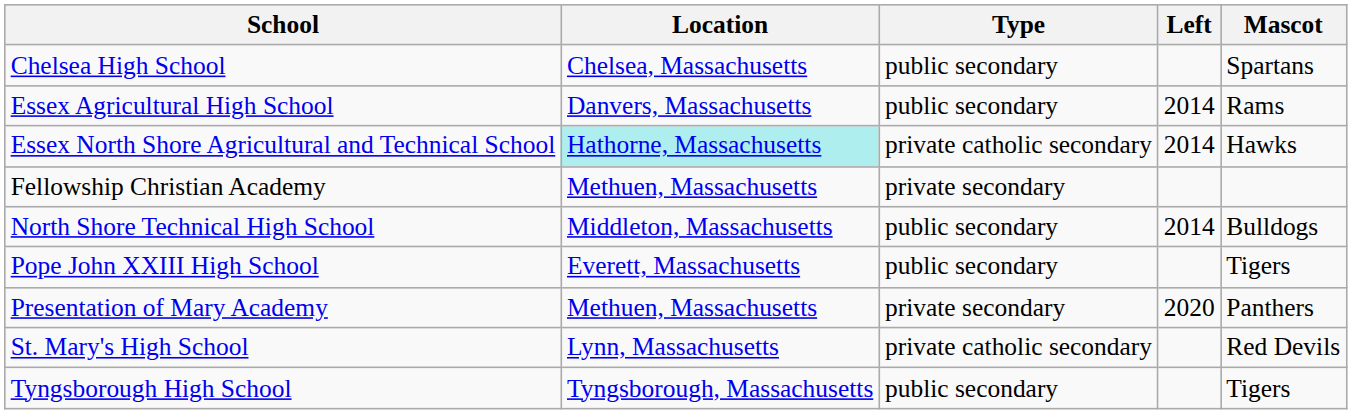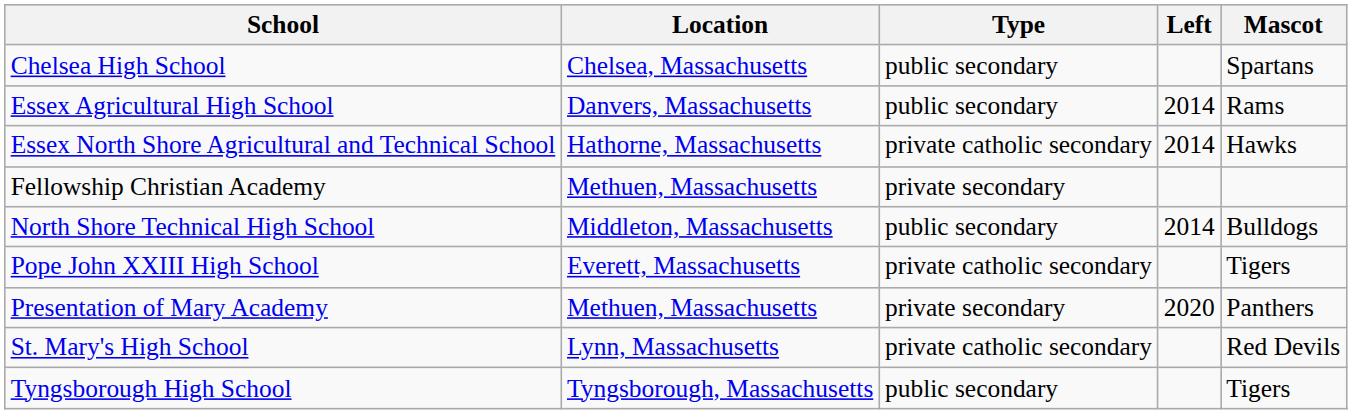Essex North Shore Agricultural and Technical School | Location: paleturquoise background -> no background
Pope John XXIII High School | Type: public secondary -> private catholic secondary
